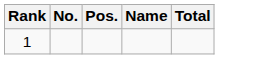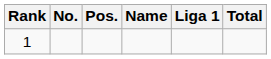+ column: Liga 1
